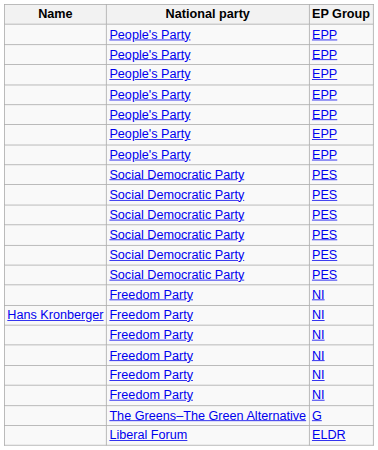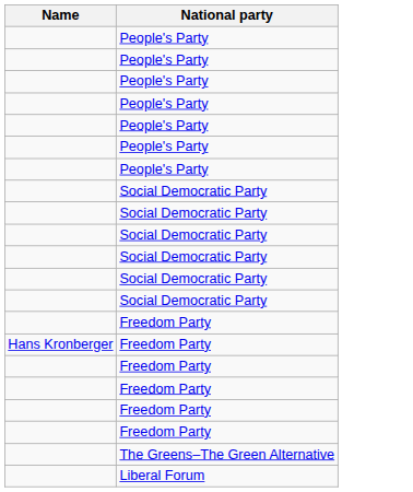- column: EP Group | EPP | EPP | EPP | EPP | EPP | EPP | EPP | PES | PES | PES | PES | PES | PES | NI | NI | NI | NI | NI | NI | G | ELDR
